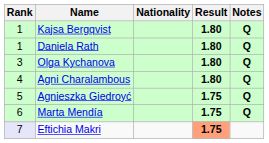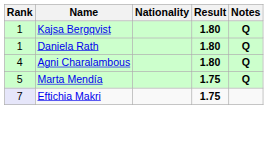- row: 3 | Olga Kychanova | 1.80 | Q
- row: 5 | Agnieszka Giedroyć | 1.75 | Q
Marta Mendía | Rank: 6 -> 5
Eftichia Makri | Result: lightsalmon background -> no background
